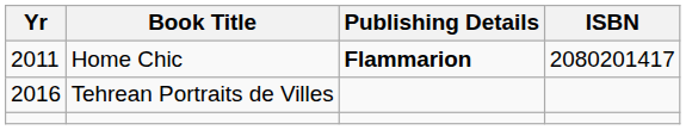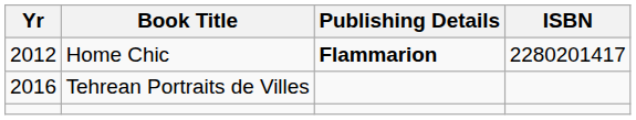Home Chic | Yr: 2011 -> 2012
Home Chic | ISBN: 2080201417 -> 2280201417
